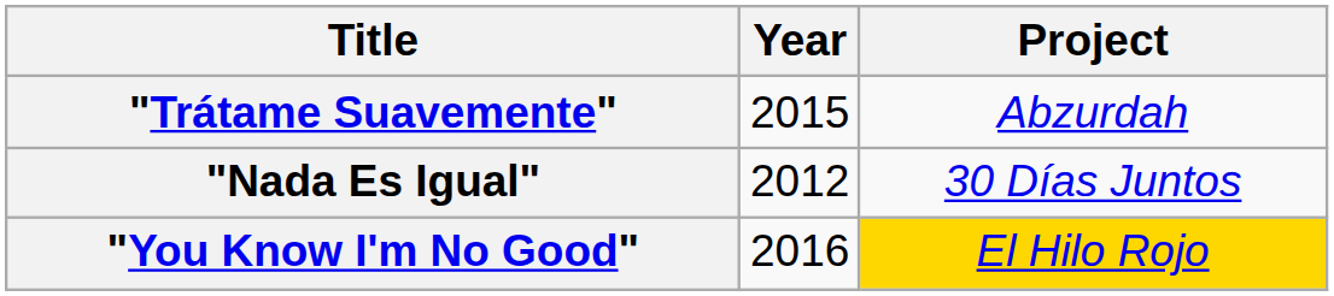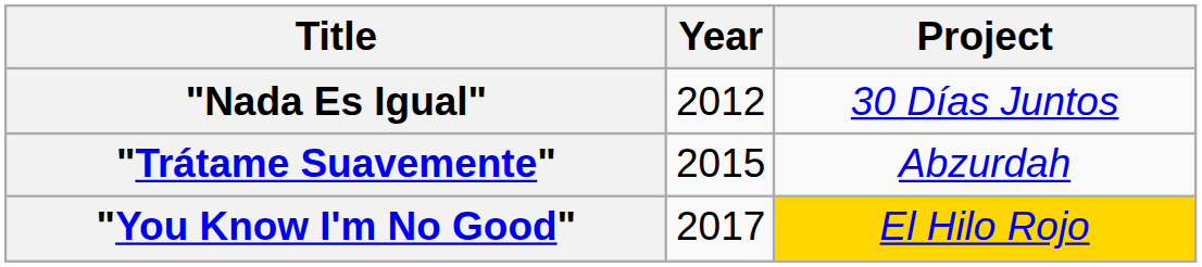rows swapped: "Nada Es Igual" <-> "Trátame Suavemente"
"You Know I'm No Good" | Year: 2016 -> 2017
